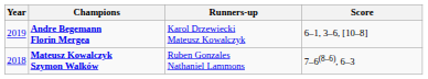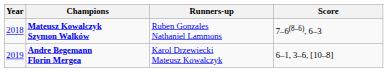rows swapped: Andre Begemann Florin Mergea <-> Mateusz Kowalczyk Szymon Walków
